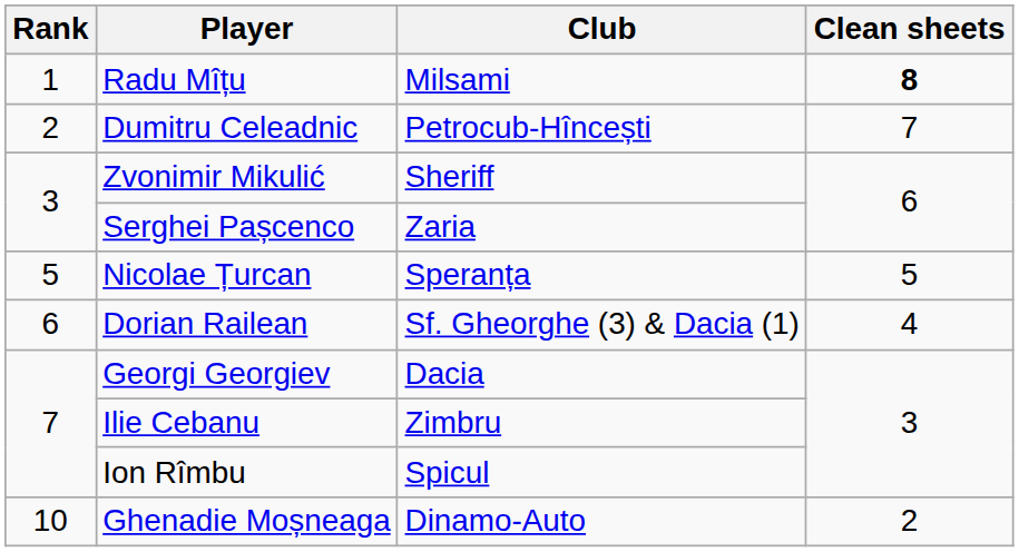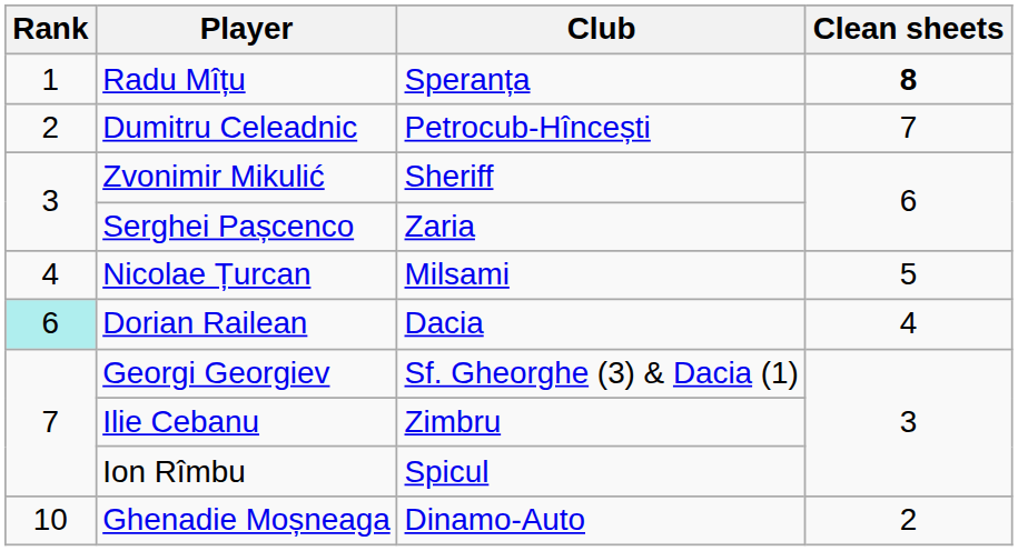Radu Mîțu | Club: Milsami -> Speranța
Nicolae Țurcan | Rank: 5 -> 4
Nicolae Țurcan | Club: Speranța -> Milsami
Dorian Railean | Rank: no background -> paleturquoise background
Dorian Railean | Club: Sf. Gheorghe (3) & Dacia (1) -> Dacia
Georgi Georgiev | Club: Dacia -> Sf. Gheorghe (3) & Dacia (1)
